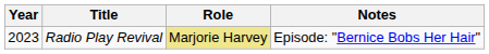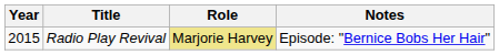Radio Play Revival | Year: 2023 -> 2015
